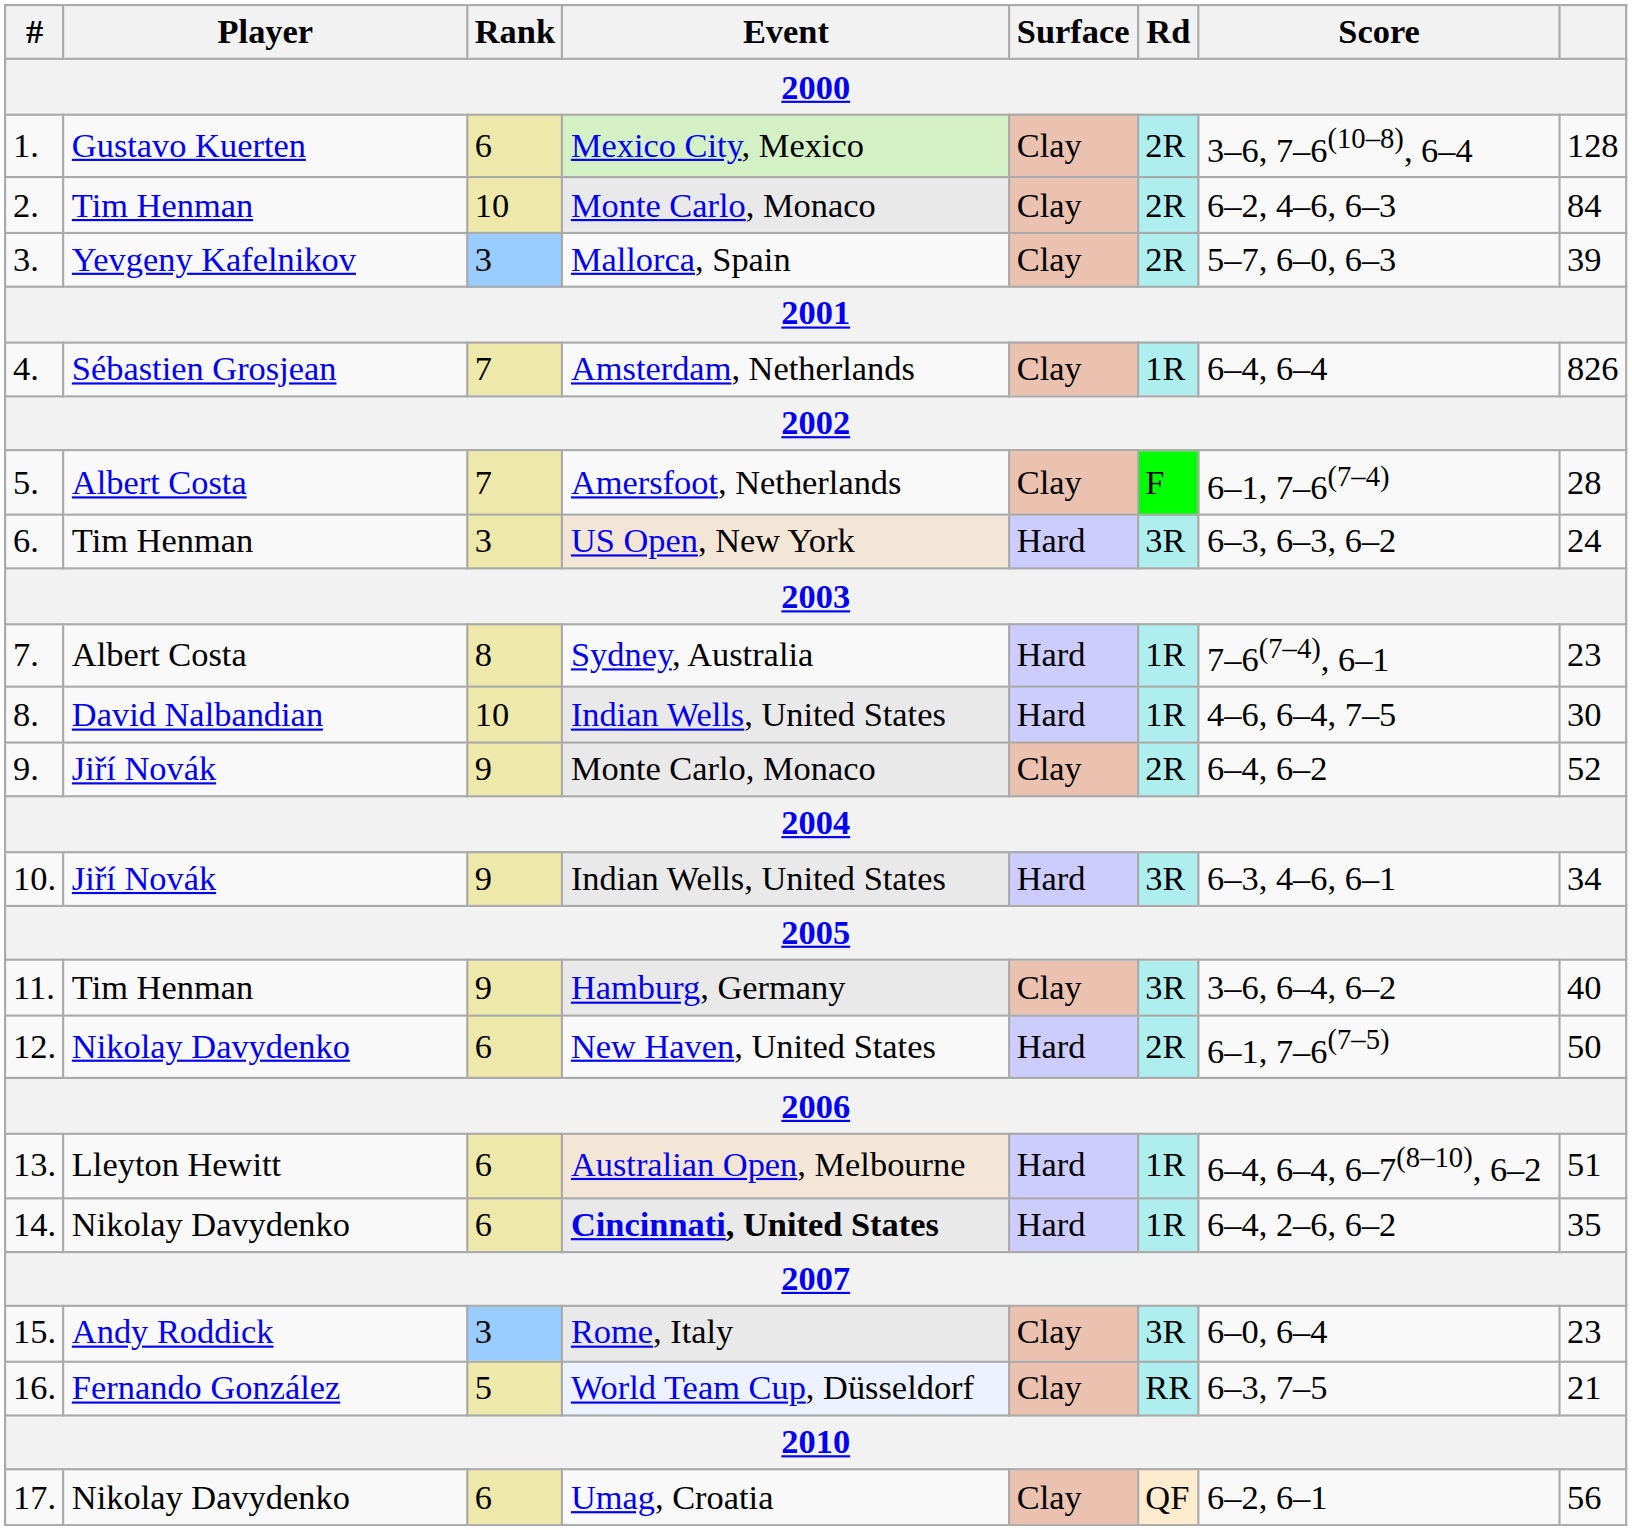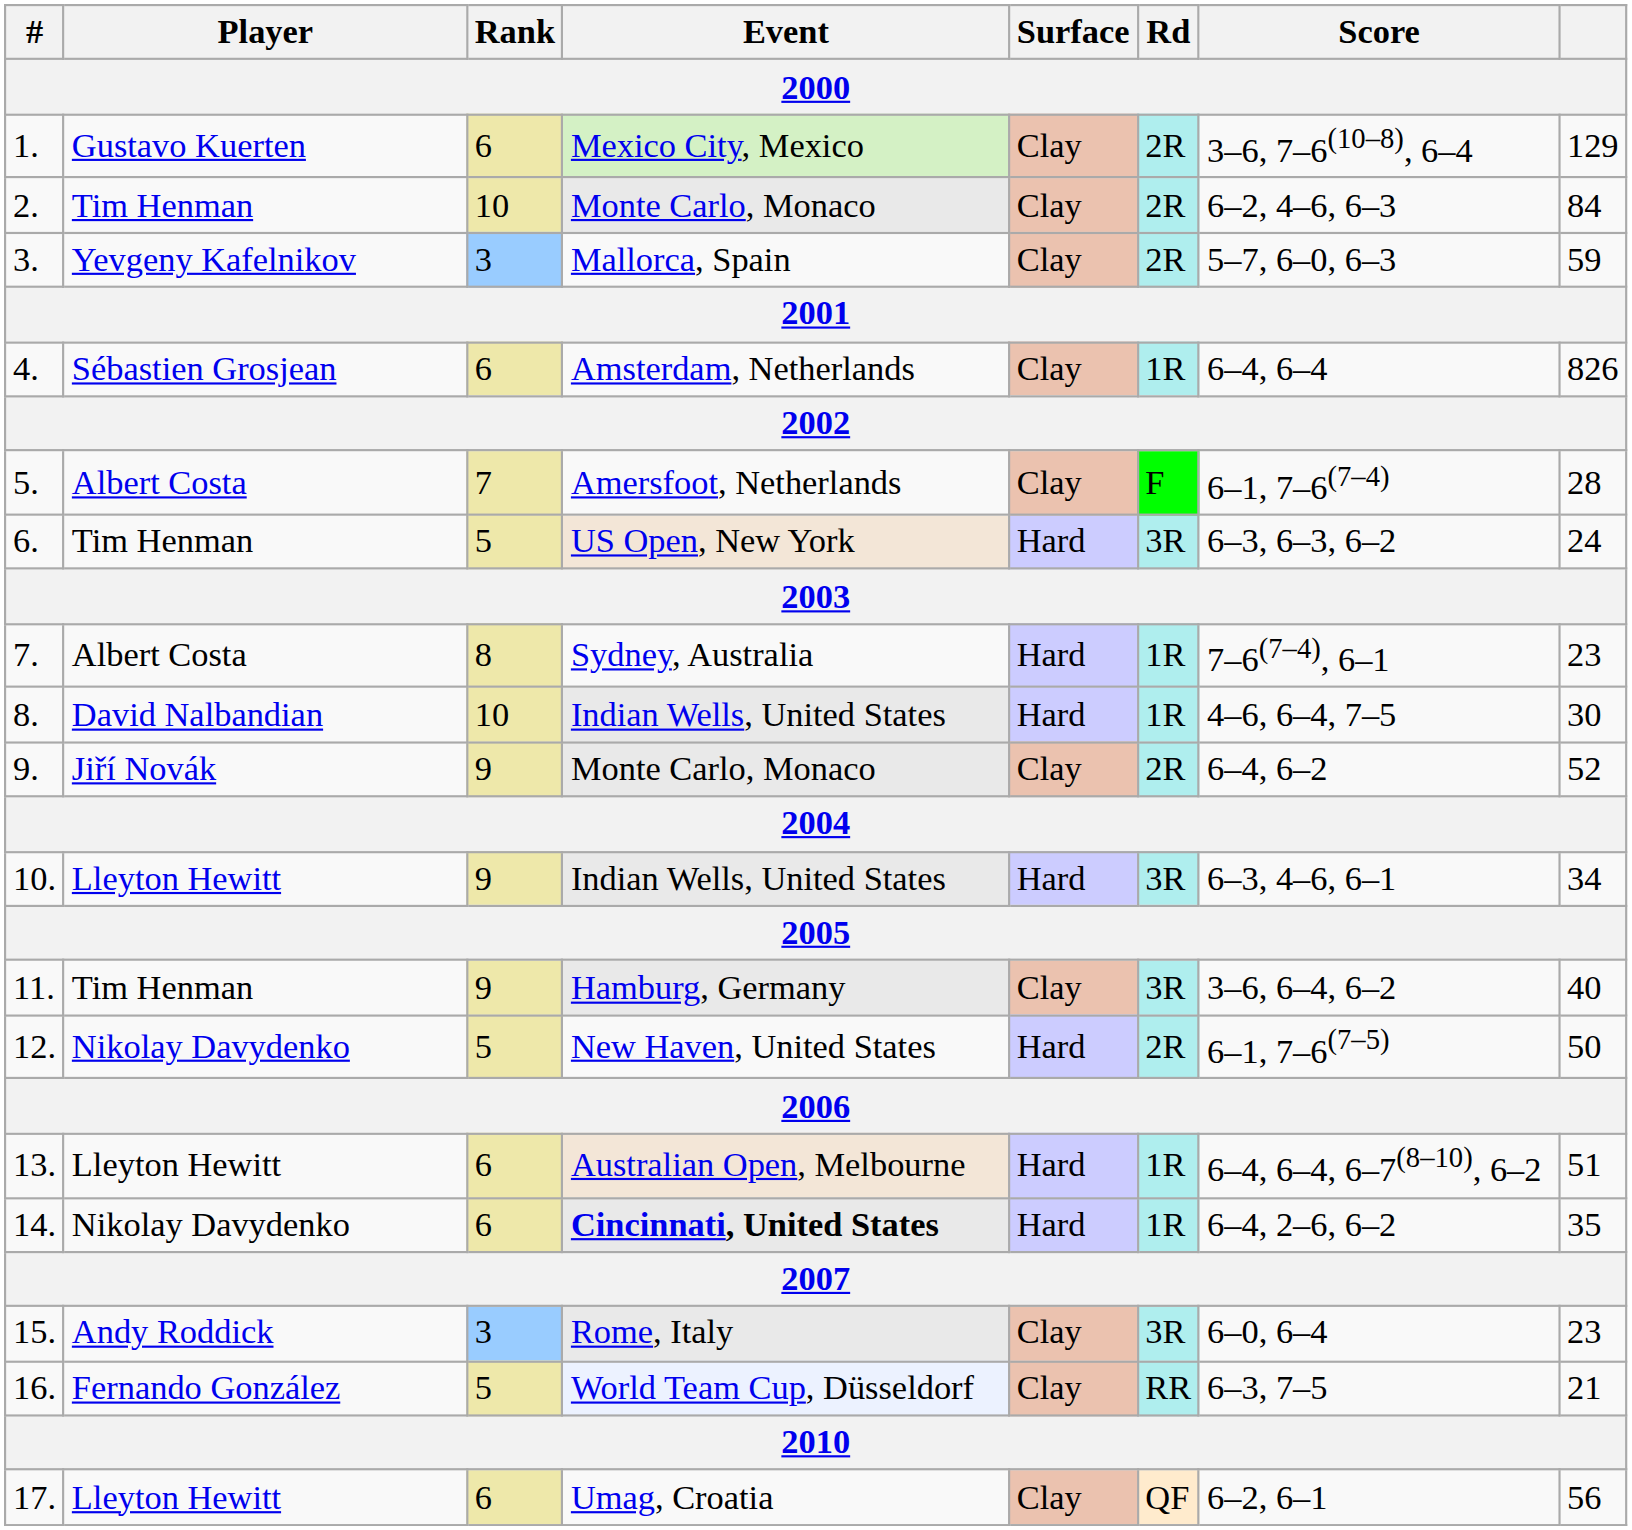1. | column 8: 128 -> 129
3. | column 8: 39 -> 59
4. | Rank: 7 -> 6
6. | Rank: 3 -> 5
10. | Player: Jiří Novák -> Lleyton Hewitt
12. | Rank: 6 -> 5
17. | Player: Nikolay Davydenko -> Lleyton Hewitt
